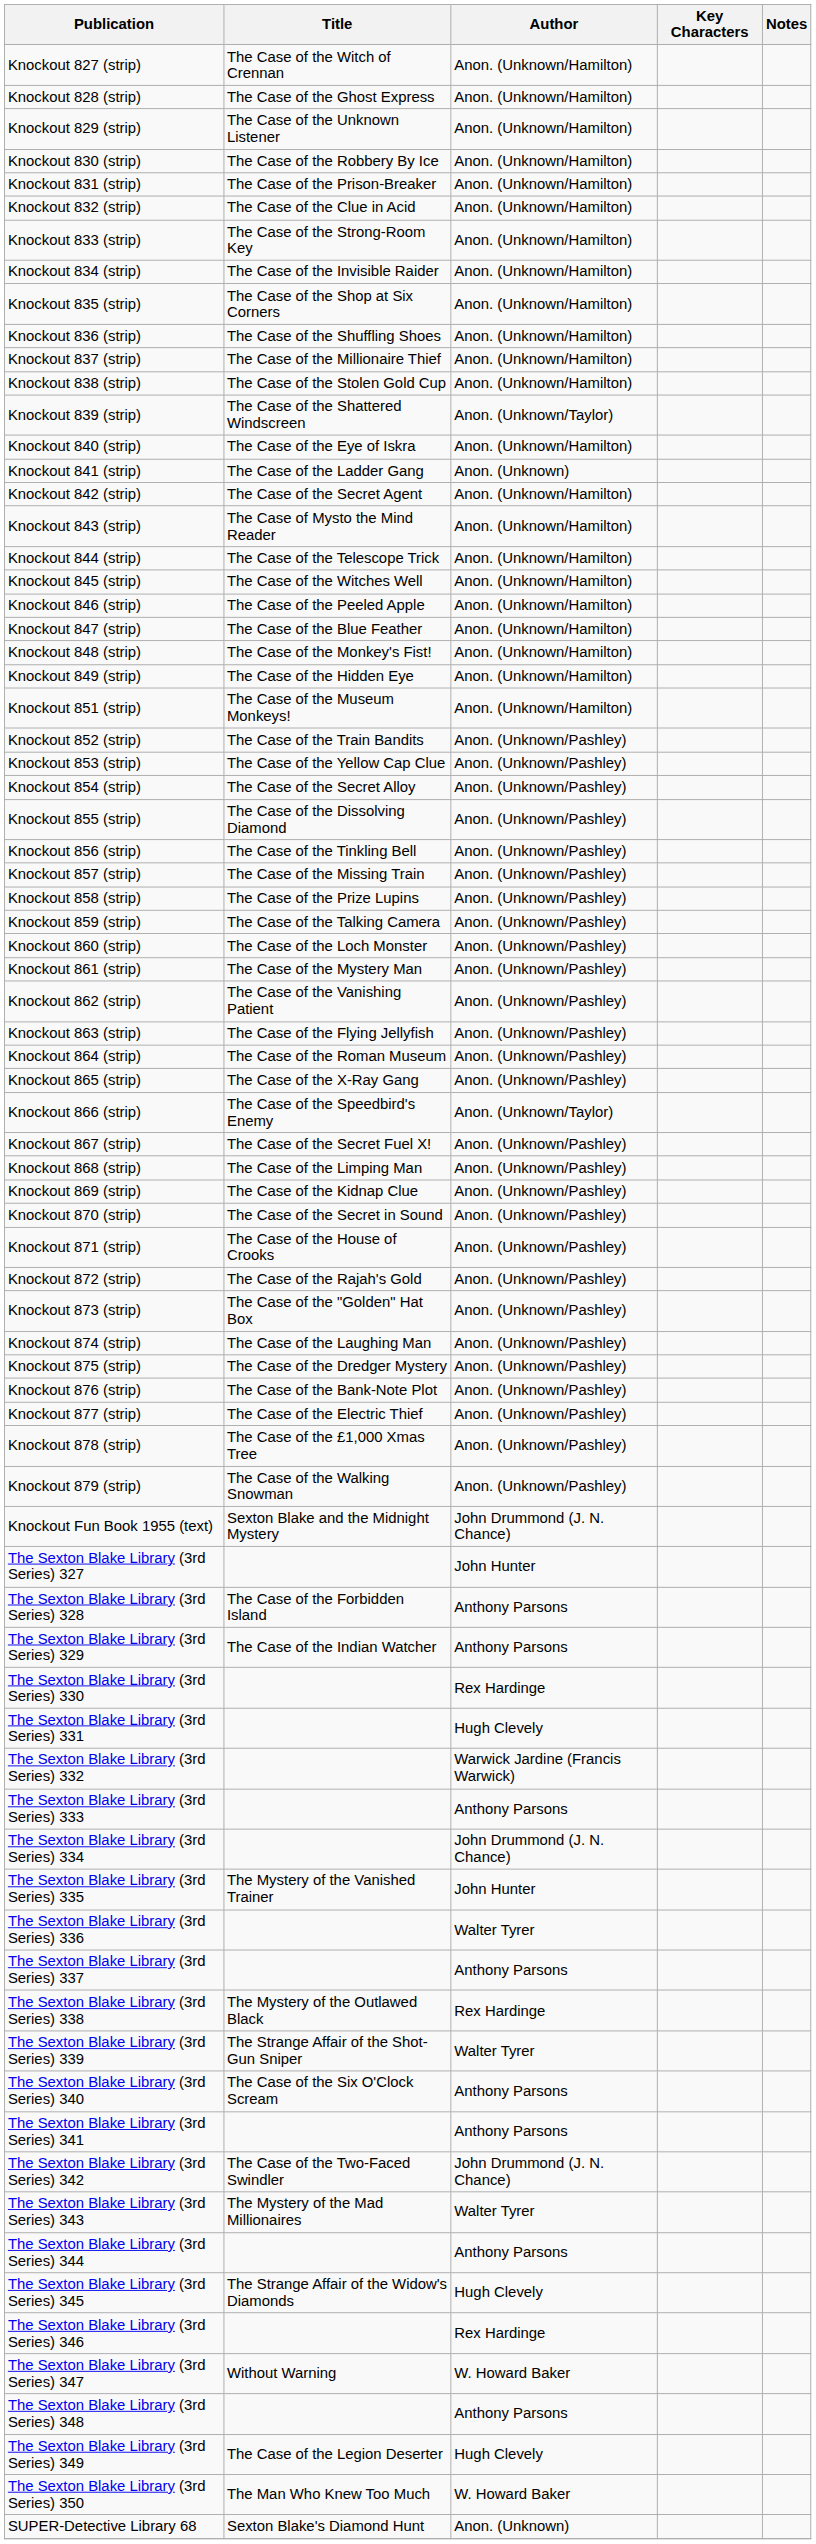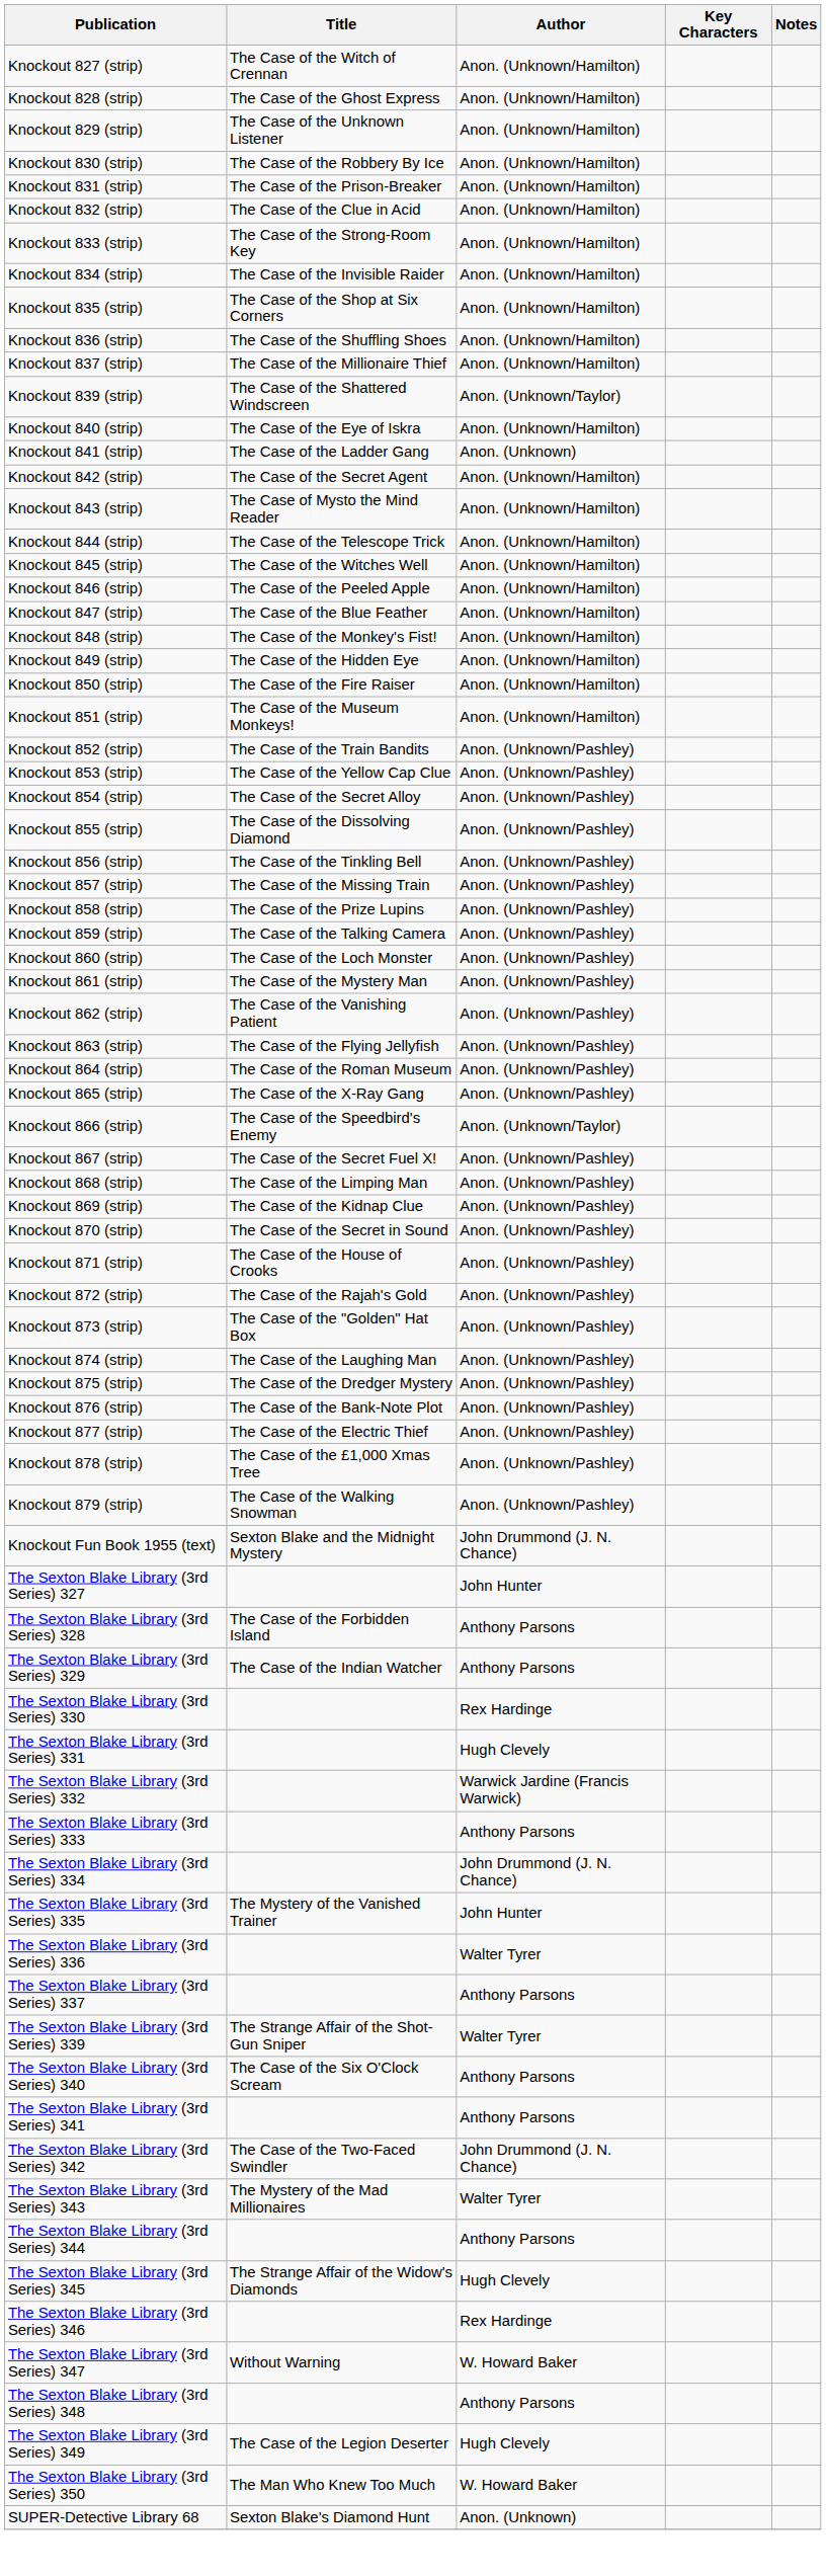- row: Knockout 838 (strip) | The Case of the Stolen Gold Cup | Anon. (Unknown/Hamilton)
+ row: Knockout 850 (strip) | The Case of the Fire Raiser | Anon. (Unknown/Hamilton)
- row: The Sexton Blake Library (3rd Series) 338 | The Mystery of the Outlawed Black | Rex Hardinge
